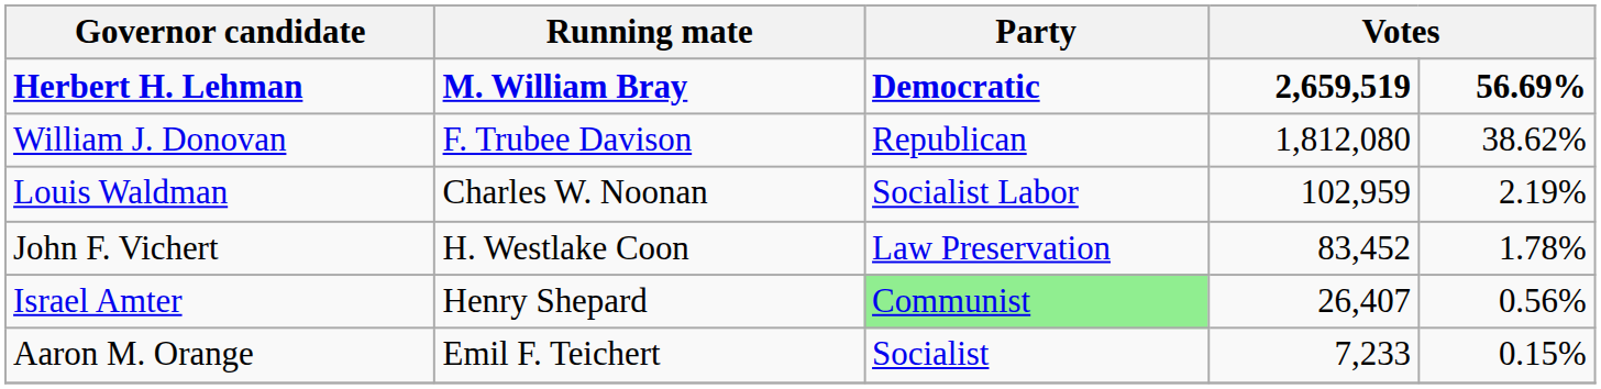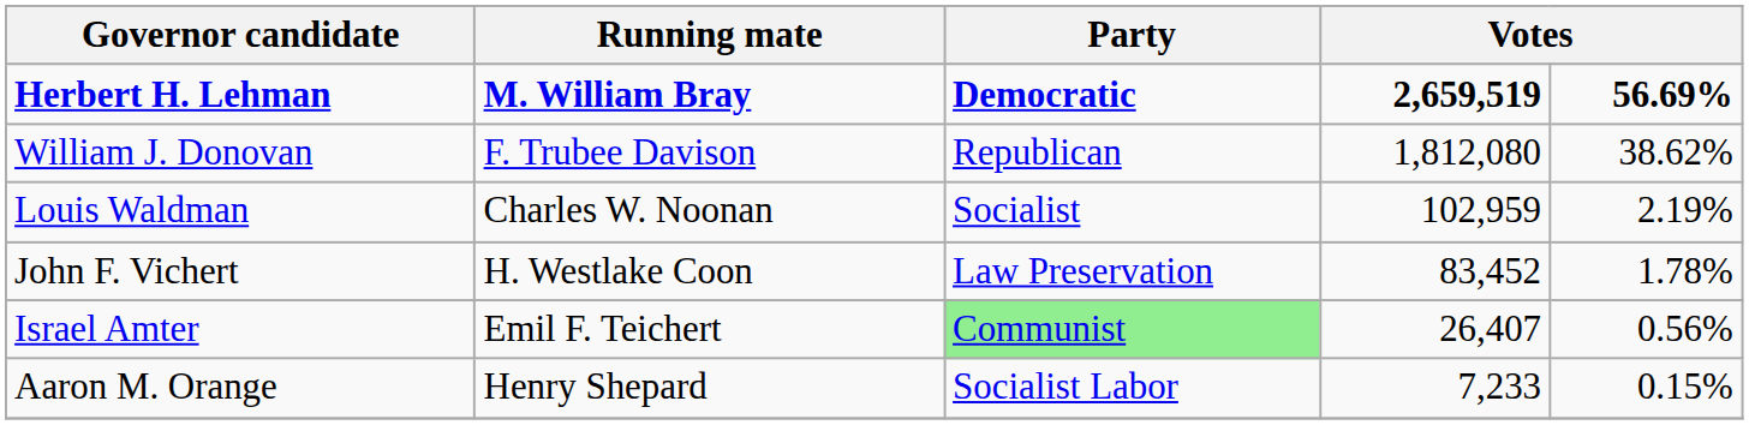Louis Waldman | Party: Socialist Labor -> Socialist
Israel Amter | Running mate: Henry Shepard -> Emil F. Teichert
Aaron M. Orange | Running mate: Emil F. Teichert -> Henry Shepard
Aaron M. Orange | Party: Socialist -> Socialist Labor
